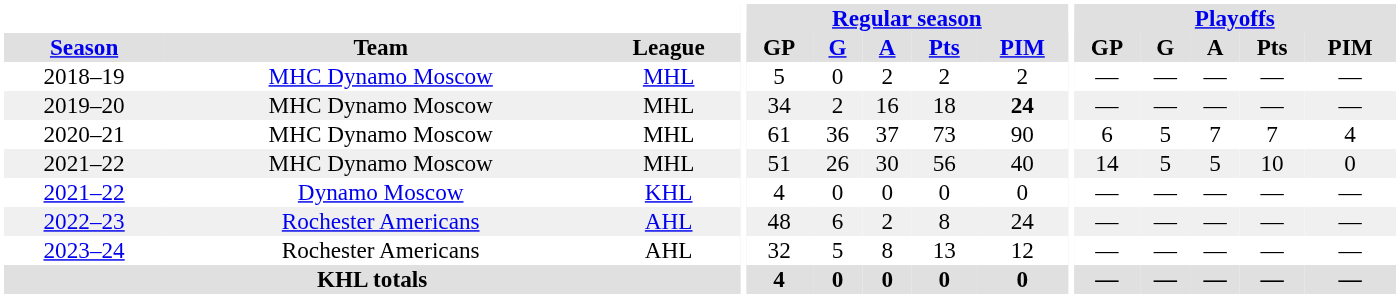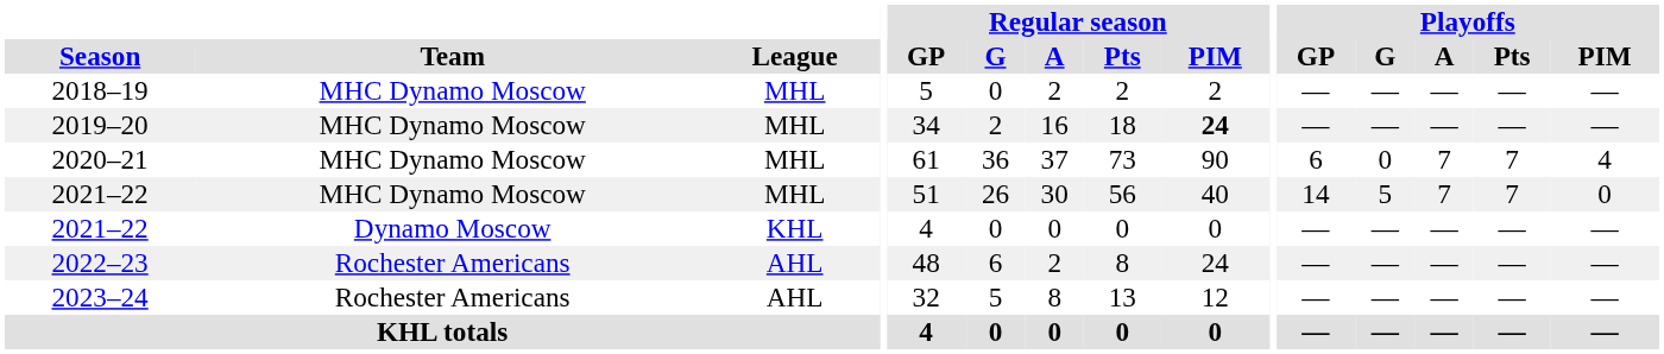2020–21 | Playoffs / G: 5 -> 0
2021–22 / MHC Dynamo Moscow | Playoffs / A: 5 -> 7
2021–22 / MHC Dynamo Moscow | Playoffs / Pts: 10 -> 7
